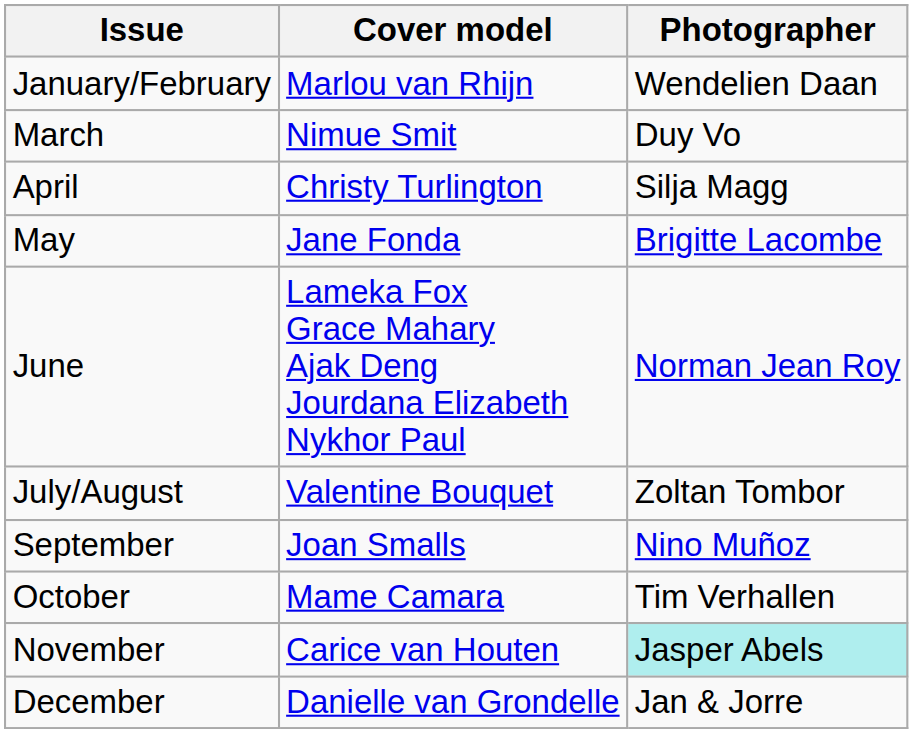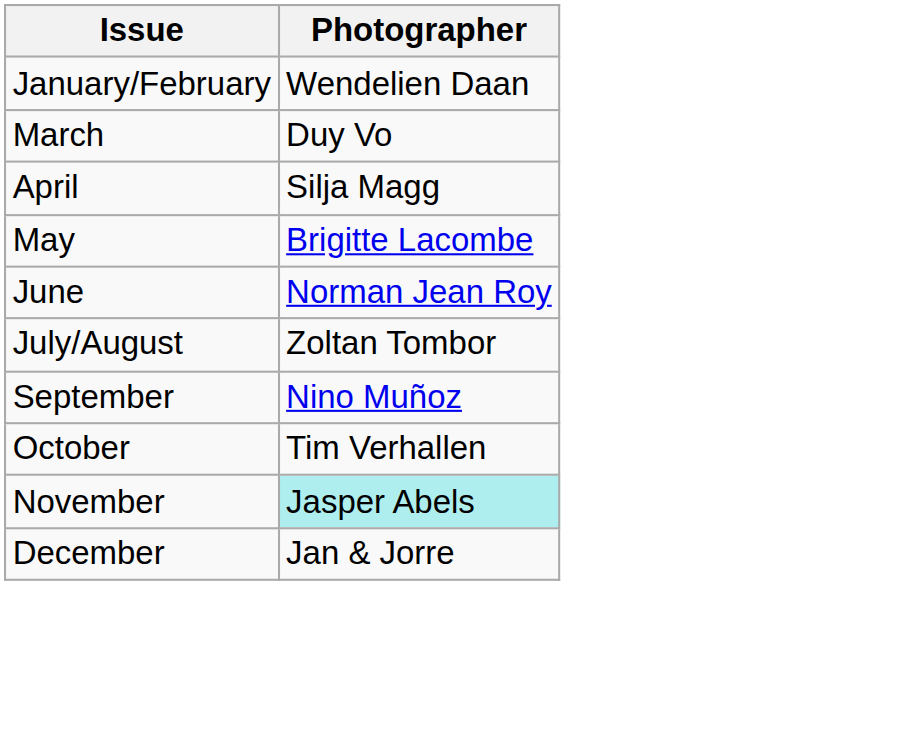- column: Cover model | Marlou van Rhijn | Nimue Smit | Christy Turlington | Jane Fonda | Lameka Fox Grace Mahary Ajak Deng Jourdana Elizabeth Nykhor Paul | Valentine Bouquet | Joan Smalls | Mame Camara | Carice van Houten | Danielle van Grondelle
